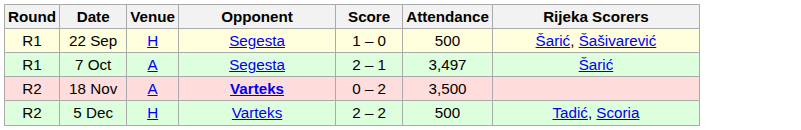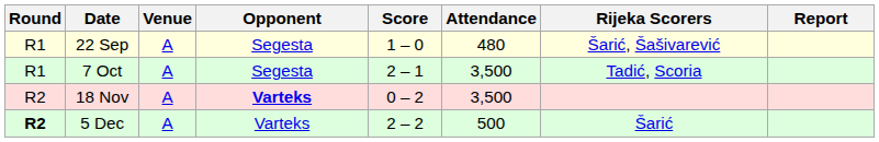+ column: Report
22 Sep | Venue: H -> A
22 Sep | Attendance: 500 -> 480
7 Oct | Attendance: 3,497 -> 3,500
7 Oct | Rijeka Scorers: Šarić -> Tadić, Scoria
5 Dec | Round: normal -> bold
5 Dec | Venue: H -> A
5 Dec | Rijeka Scorers: Tadić, Scoria -> Šarić
